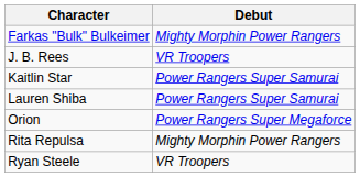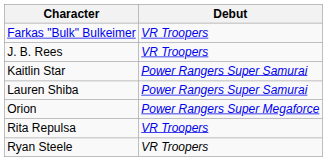Farkas "Bulk" Bulkeimer | Debut: Mighty Morphin Power Rangers -> VR Troopers
Rita Repulsa | Debut: Mighty Morphin Power Rangers -> VR Troopers
